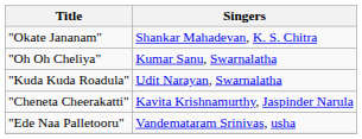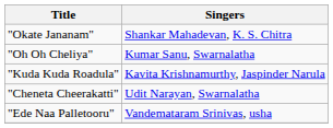"Kuda Kuda Roadula" | Singers: Udit Narayan, Swarnalatha -> Kavita Krishnamurthy, Jaspinder Narula
"Cheneta Cheerakatti" | Singers: Kavita Krishnamurthy, Jaspinder Narula -> Udit Narayan, Swarnalatha
